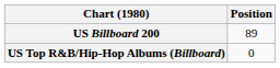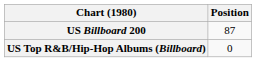US Billboard 200 | Position: 89 -> 87
